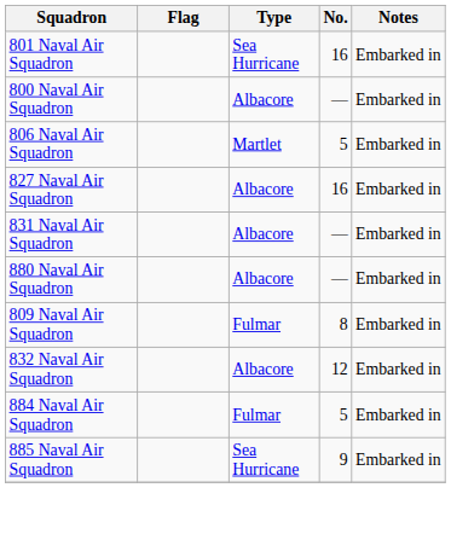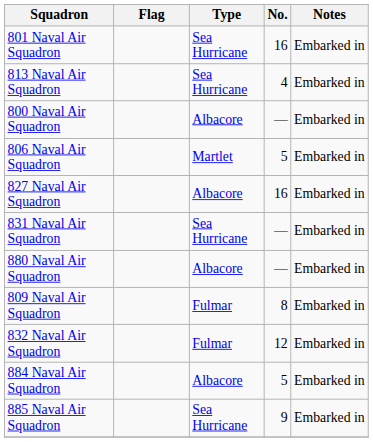+ row: 813 Naval Air Squadron | Sea Hurricane | 4 | Embarked in
831 Naval Air Squadron | Type: Albacore -> Sea Hurricane
832 Naval Air Squadron | Type: Albacore -> Fulmar
884 Naval Air Squadron | Type: Fulmar -> Albacore
